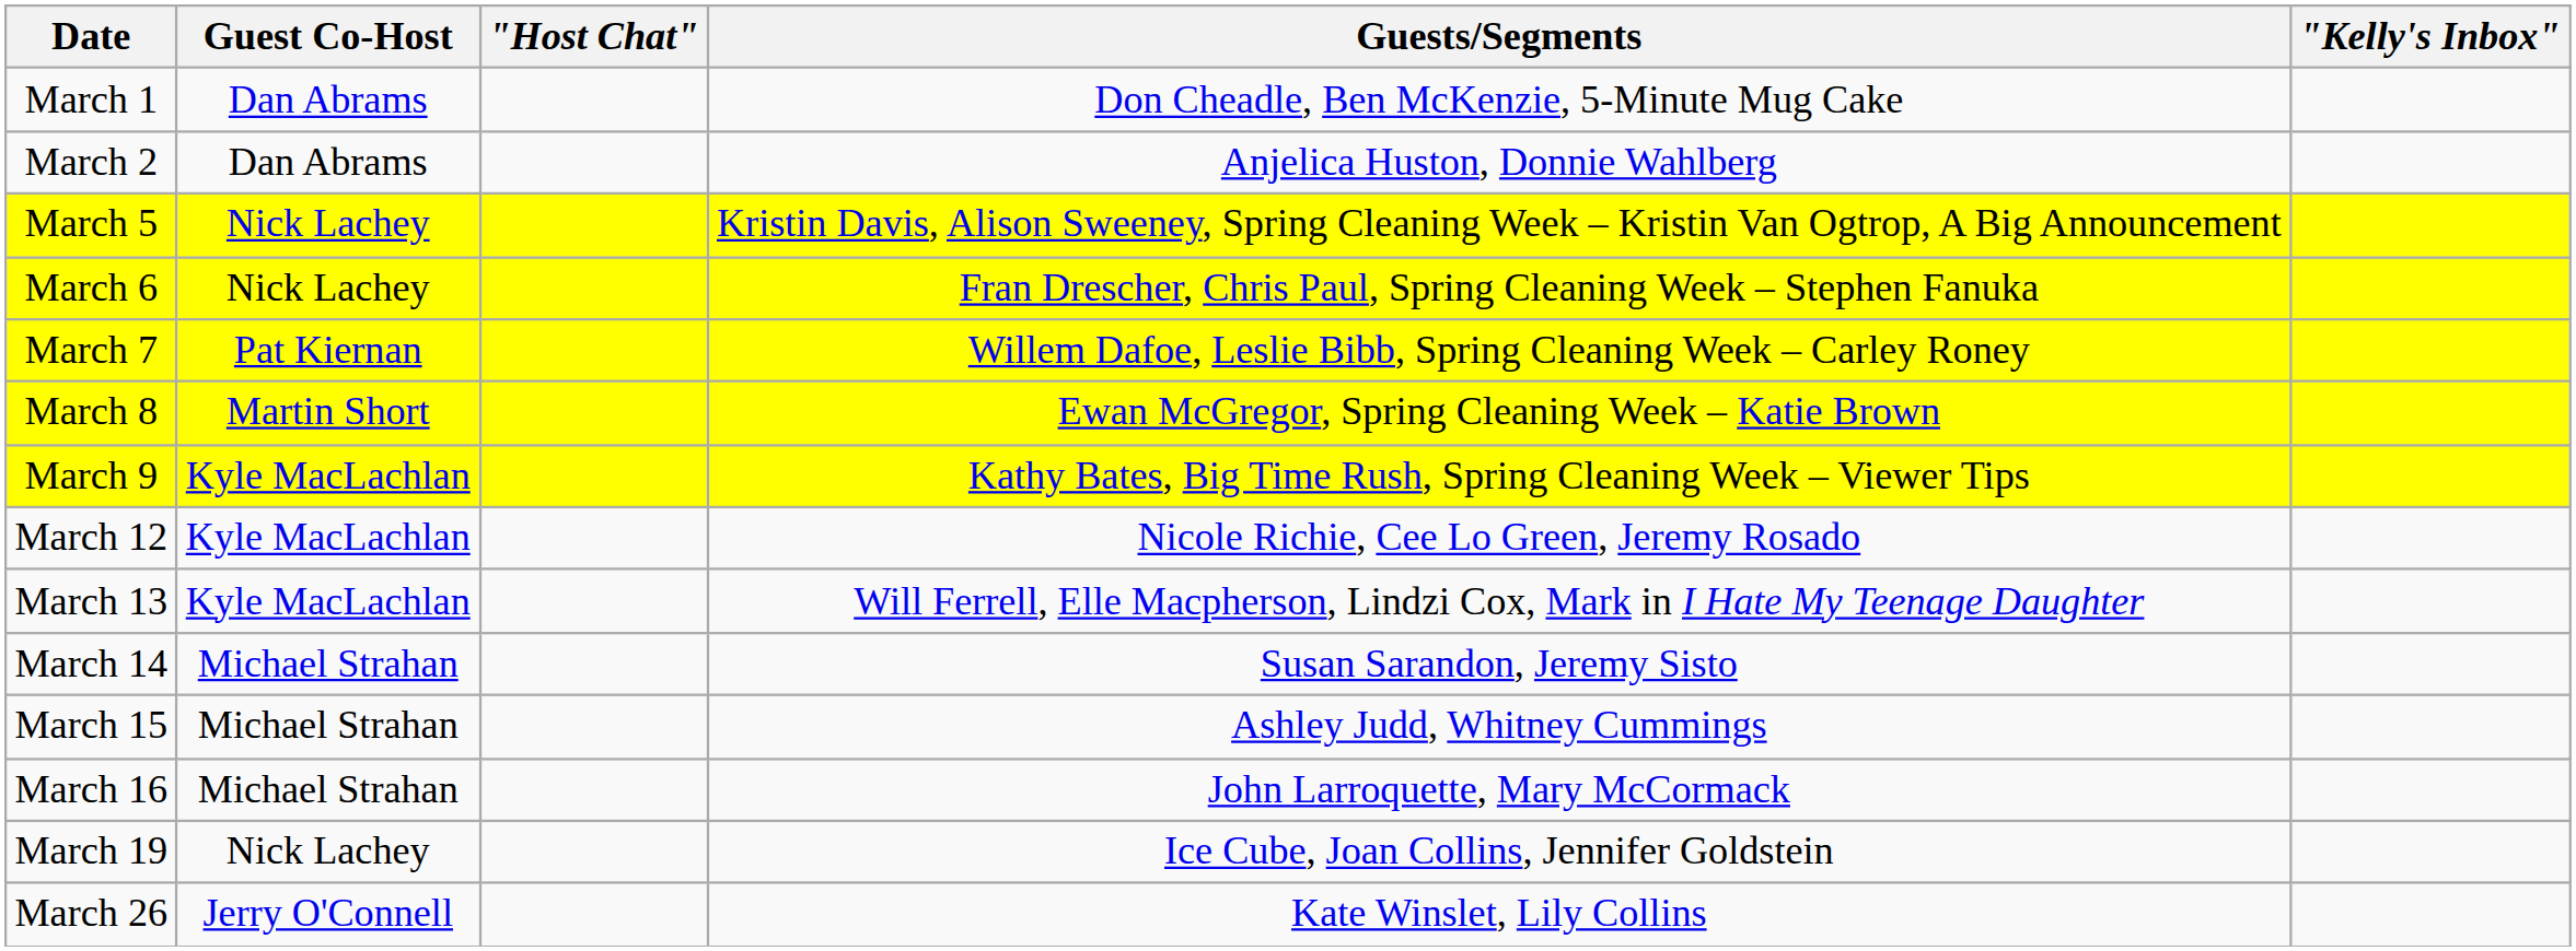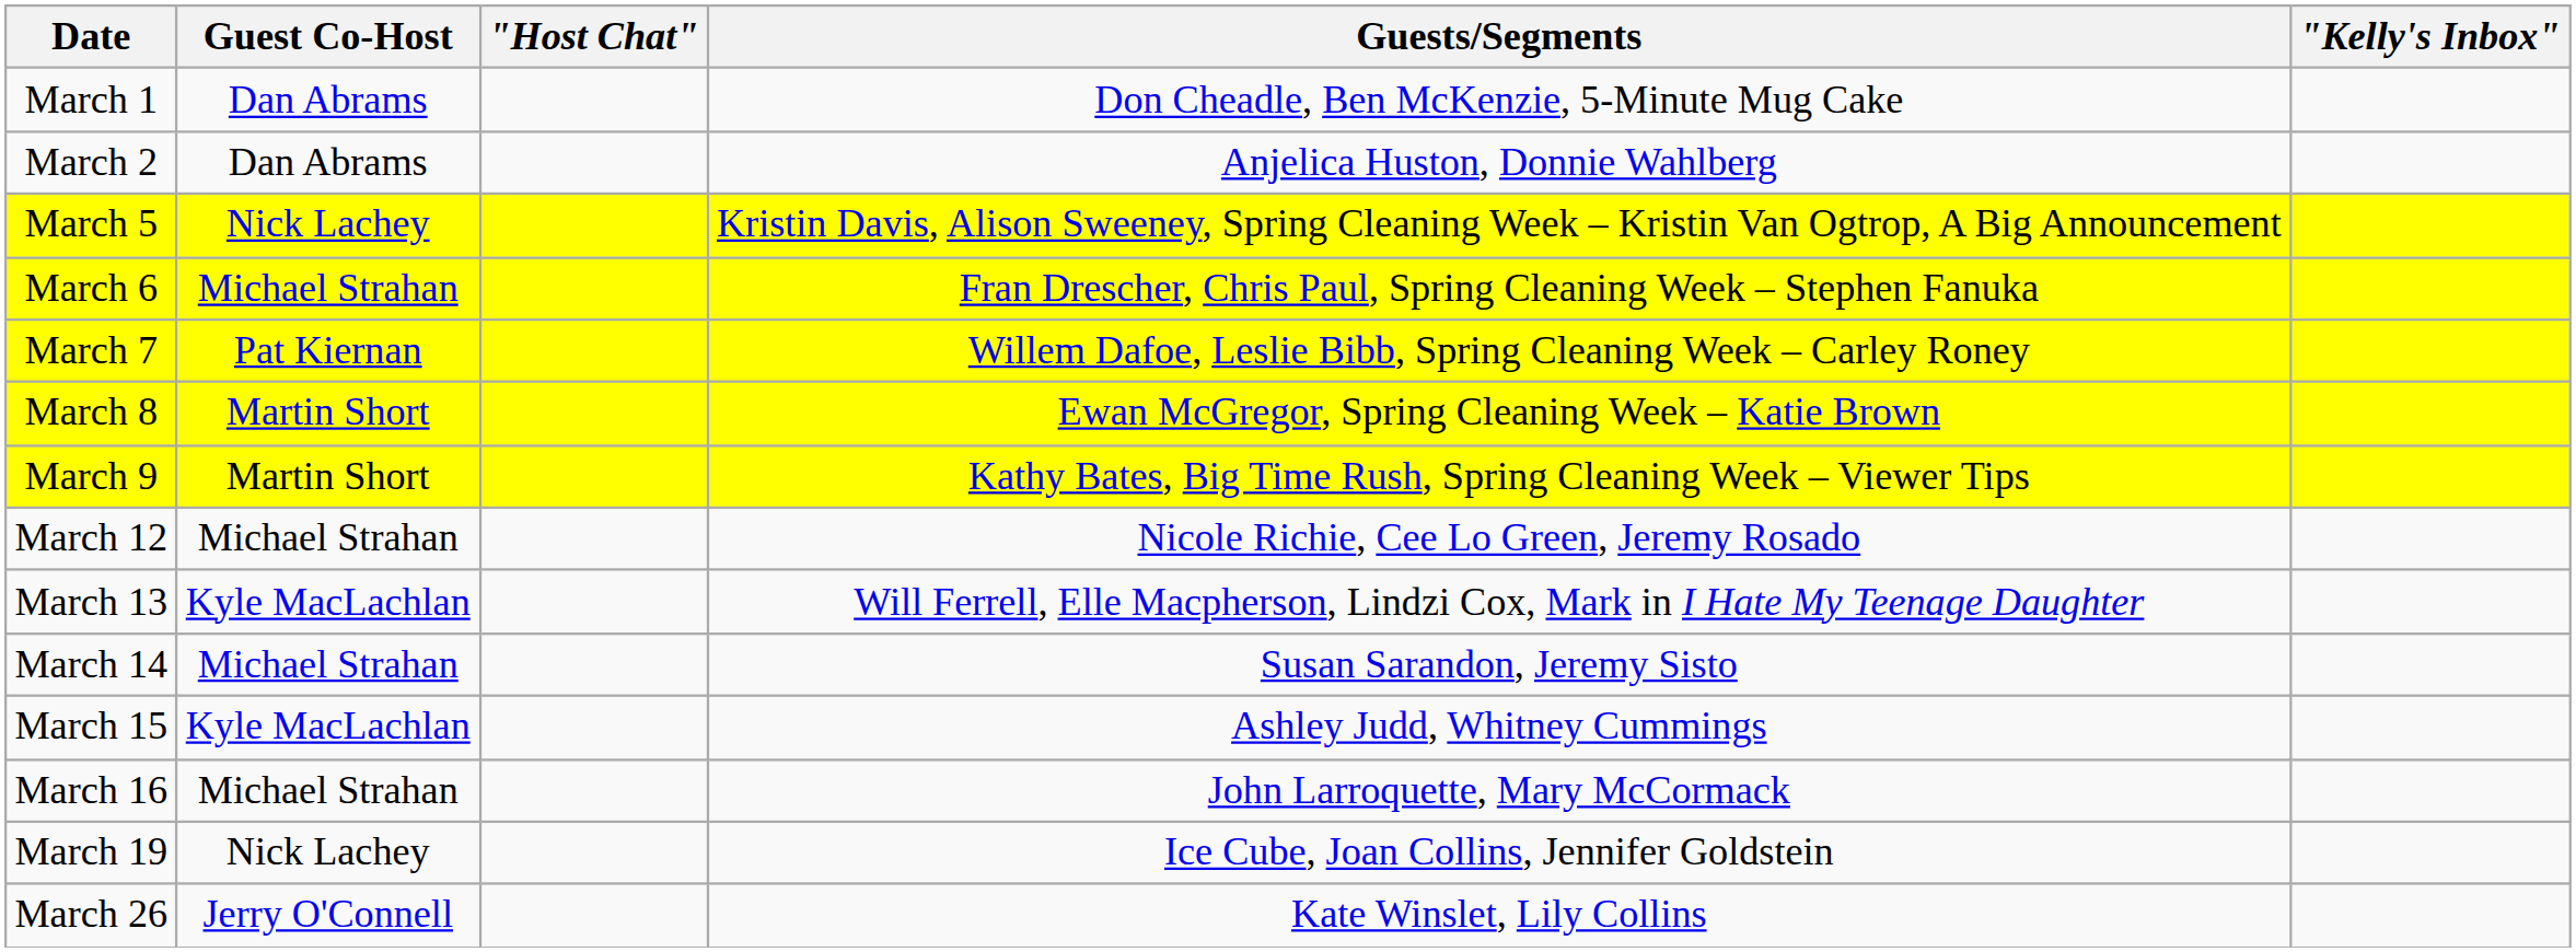March 6 | Guest Co-Host: Nick Lachey -> Michael Strahan
March 9 | Guest Co-Host: Kyle MacLachlan -> Martin Short
March 12 | Guest Co-Host: Kyle MacLachlan -> Michael Strahan
March 15 | Guest Co-Host: Michael Strahan -> Kyle MacLachlan
